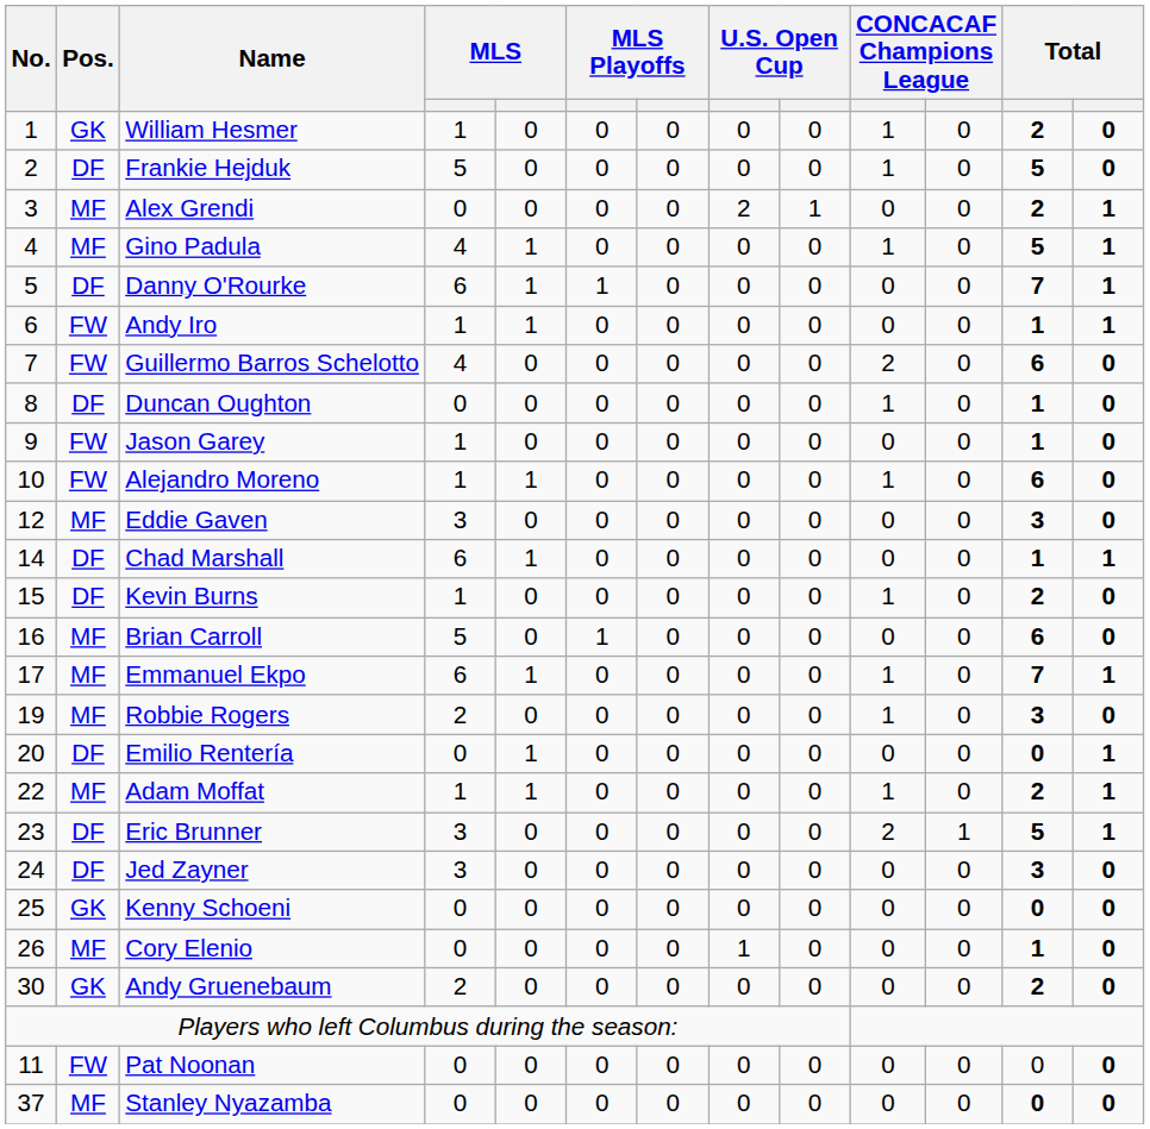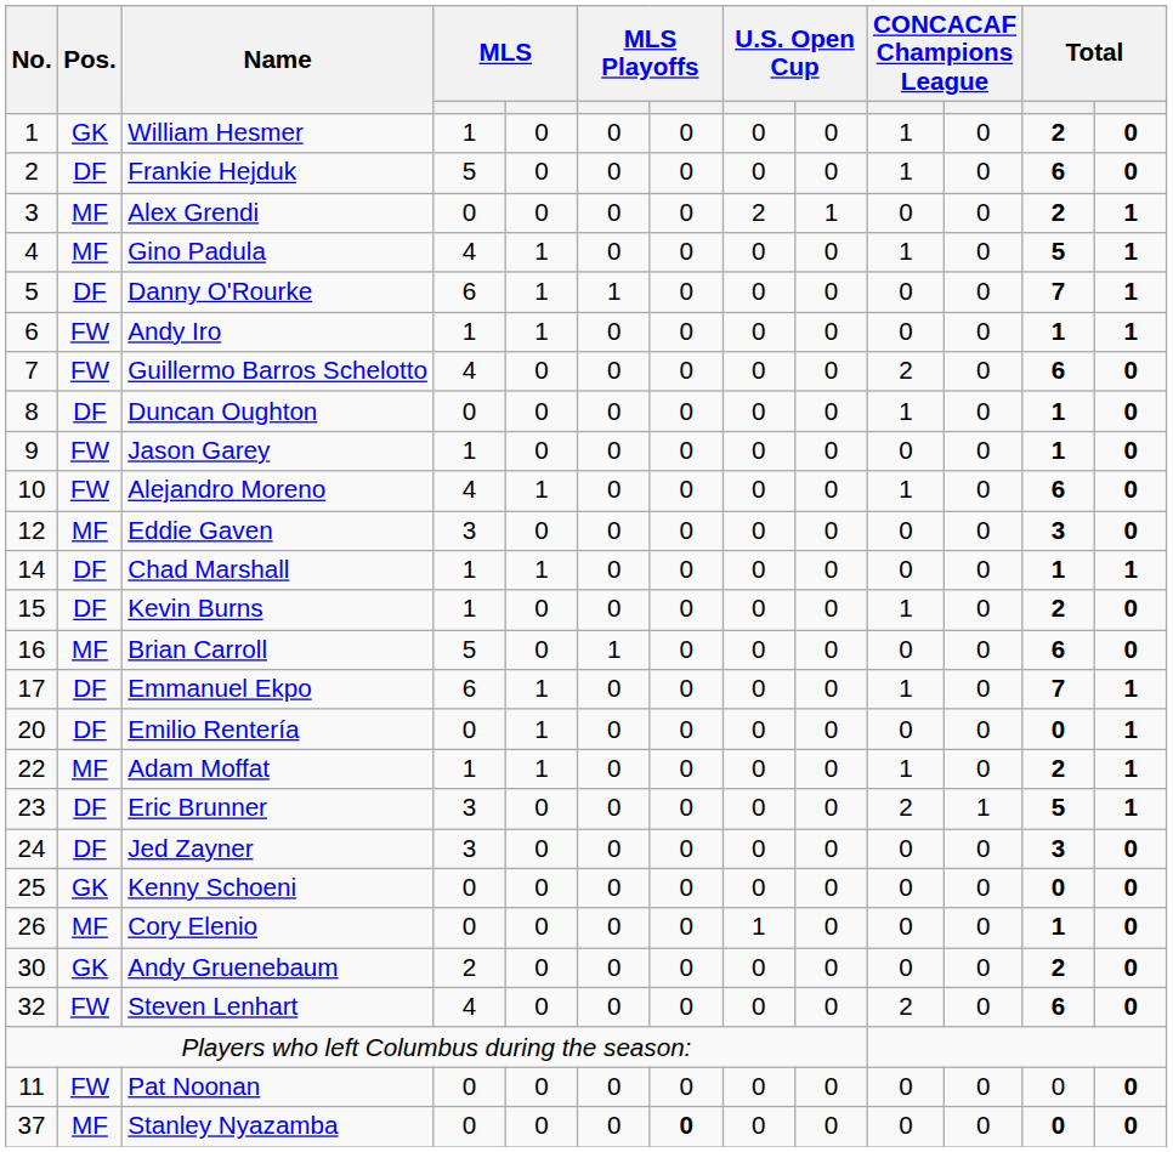Frankie Hejduk | column 12: 5 -> 6
Alejandro Moreno | column 4: 1 -> 4
Chad Marshall | column 4: 6 -> 1
Emmanuel Ekpo | Pos.: MF -> DF
- row: 19 | MF | Robbie Rogers | 2 | 0 | 0 | 0 | 0 | 0 | 1 | 0 | 3 | 0
+ row: 32 | FW | Steven Lenhart | 4 | 0 | 0 | 0 | 0 | 0 | 2 | 0 | 6 | 0
Stanley Nyazamba | column 7: normal -> bold
